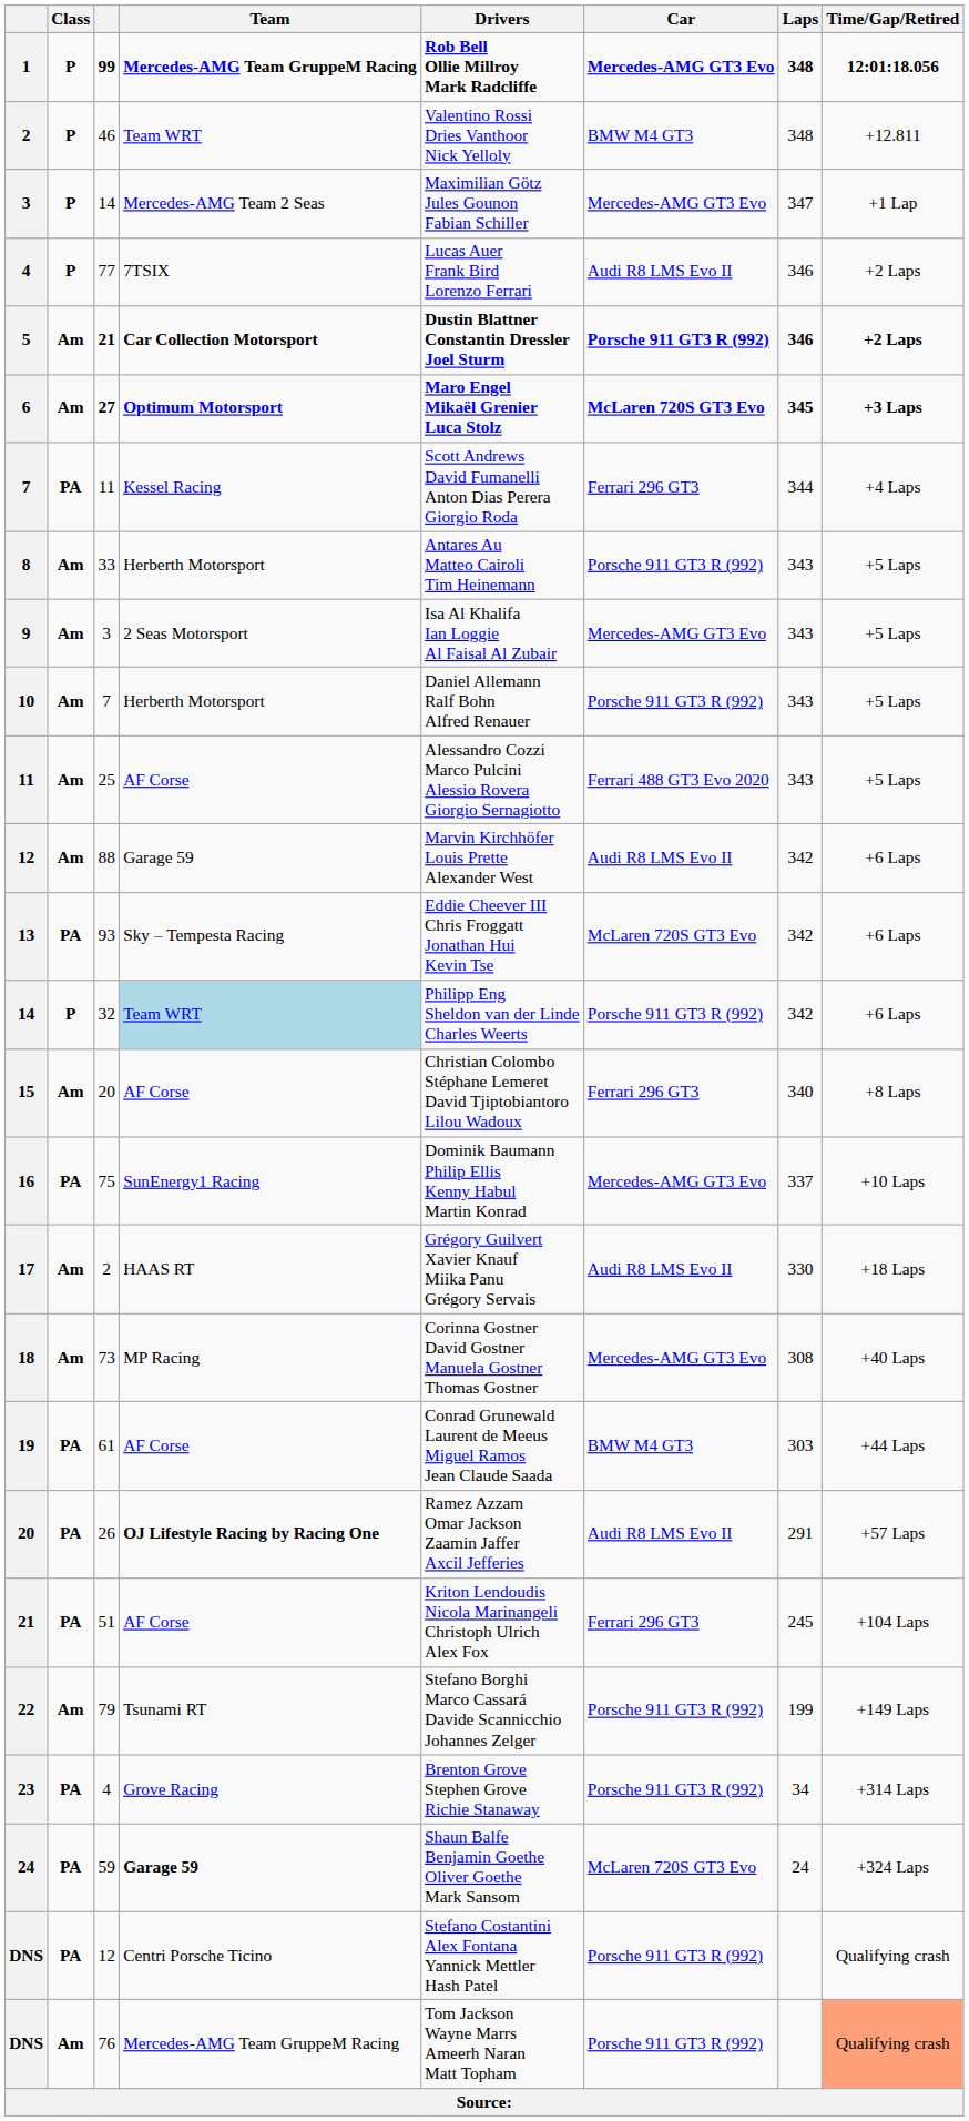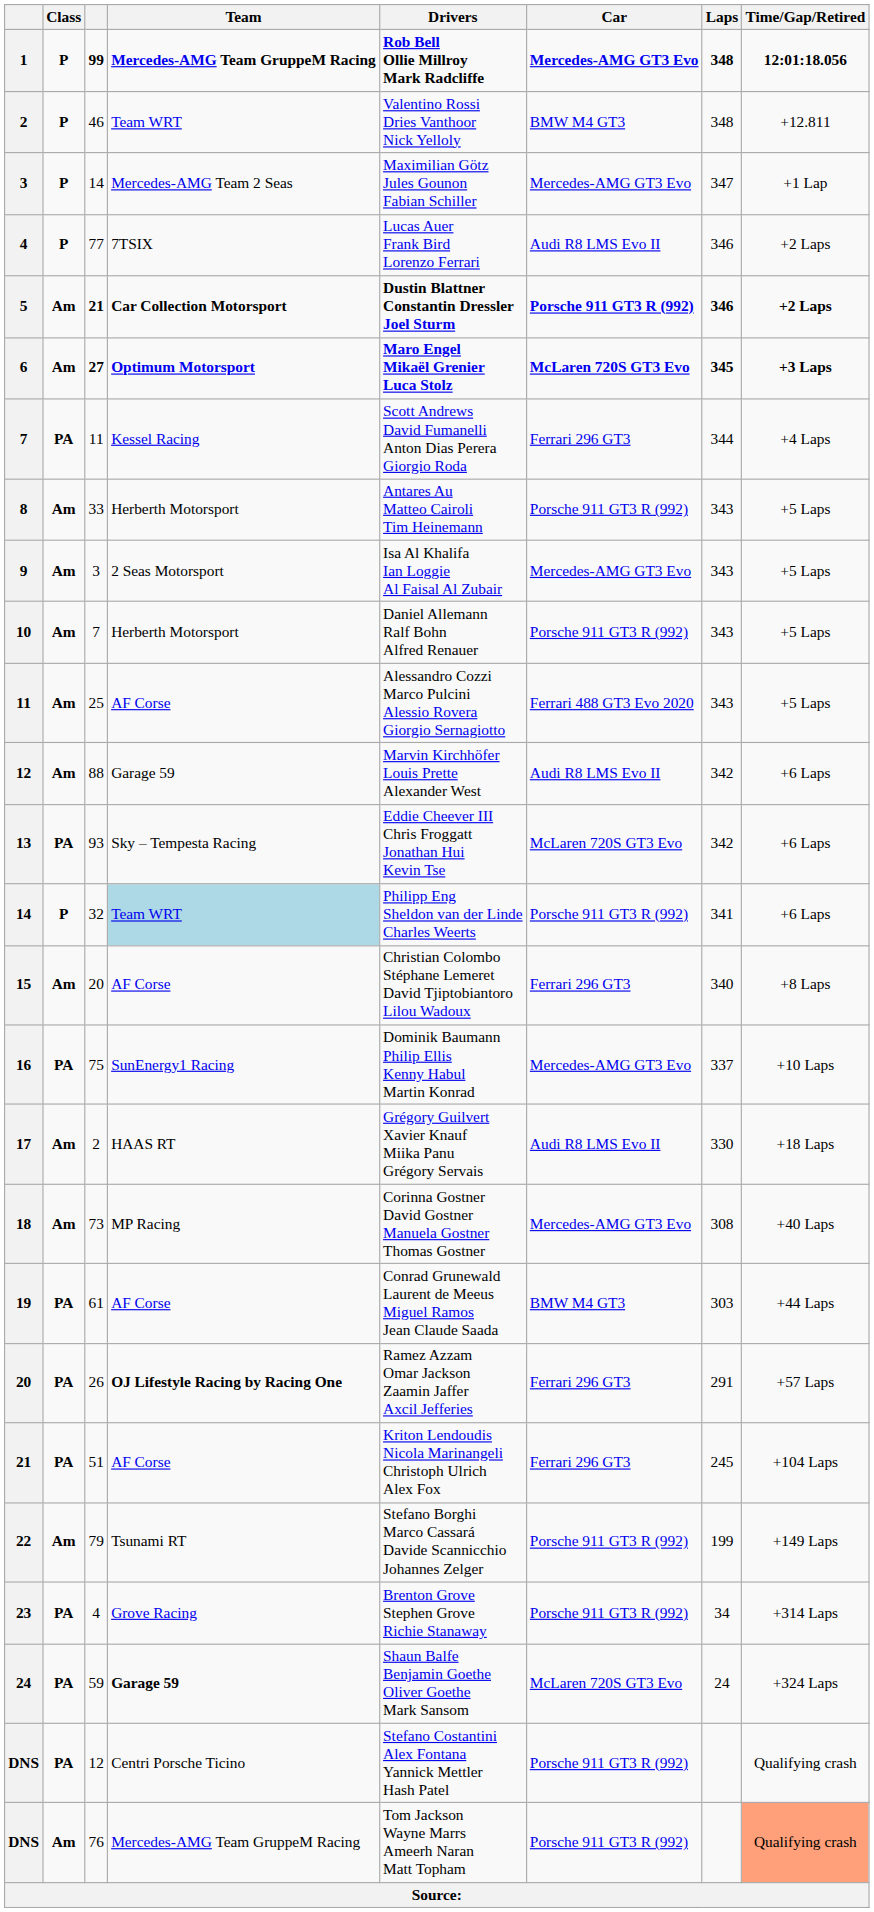32 | Laps: 342 -> 341
26 | Car: Audi R8 LMS Evo II -> Ferrari 296 GT3
